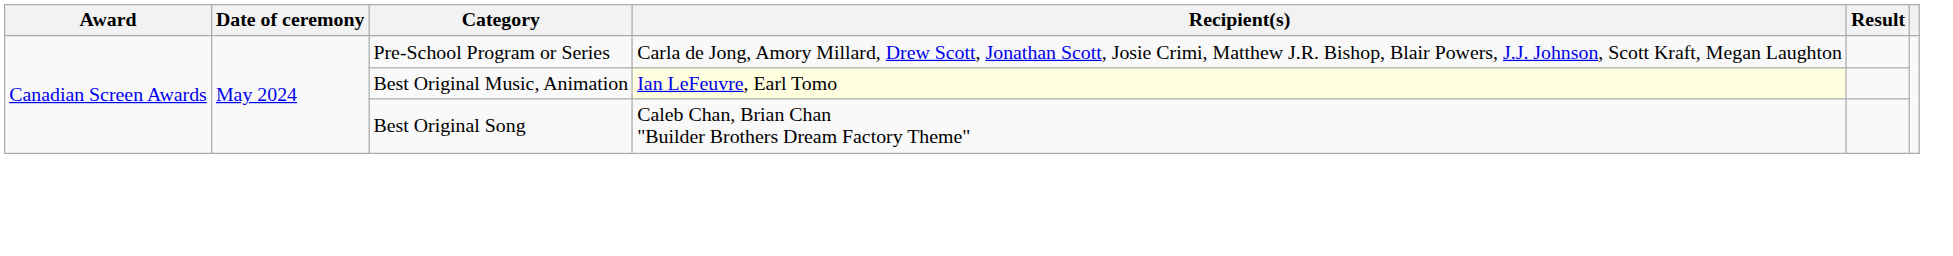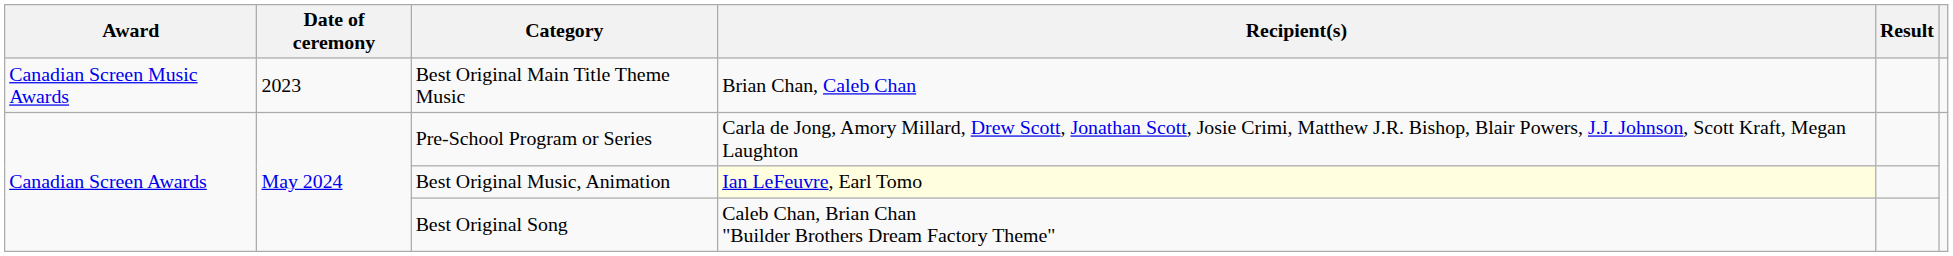+ row: Canadian Screen Music Awards | 2023 | Best Original Main Title Theme Music | Brian Chan, Caleb Chan
